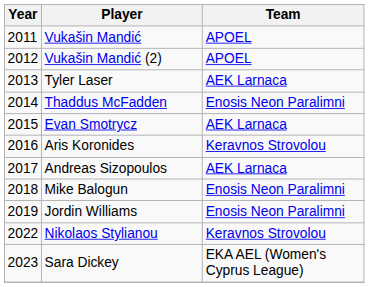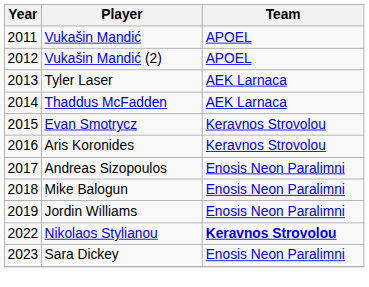Thaddus McFadden | Team: Enosis Neon Paralimni -> AEK Larnaca
Evan Smotrycz | Team: AEK Larnaca -> Keravnos Strovolou
Andreas Sizopoulos | Team: AEK Larnaca -> Enosis Neon Paralimni
Nikolaos Stylianou | Team: normal -> bold
Sara Dickey | Team: EKA AEL (Women's Cyprus League) -> Enosis Neon Paralimni
